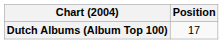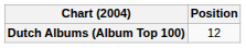Dutch Albums (Album Top 100) | Position: 17 -> 12
